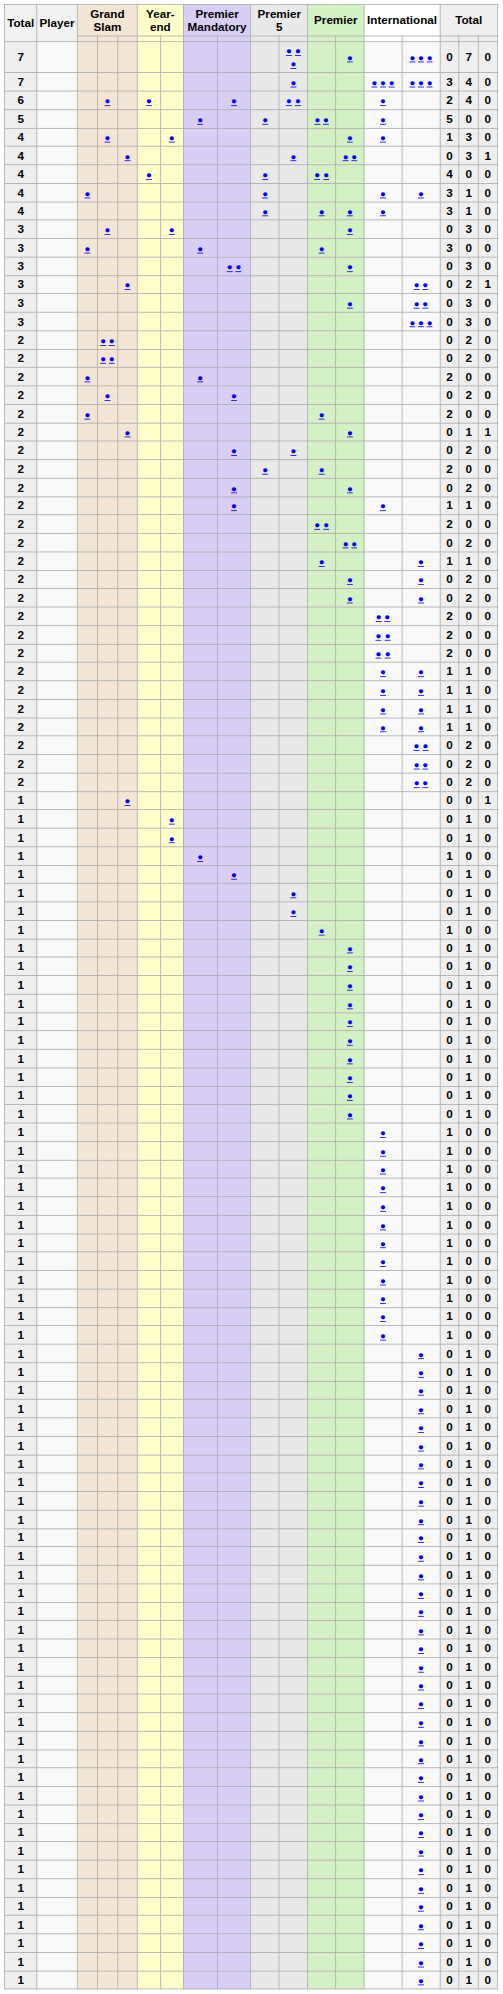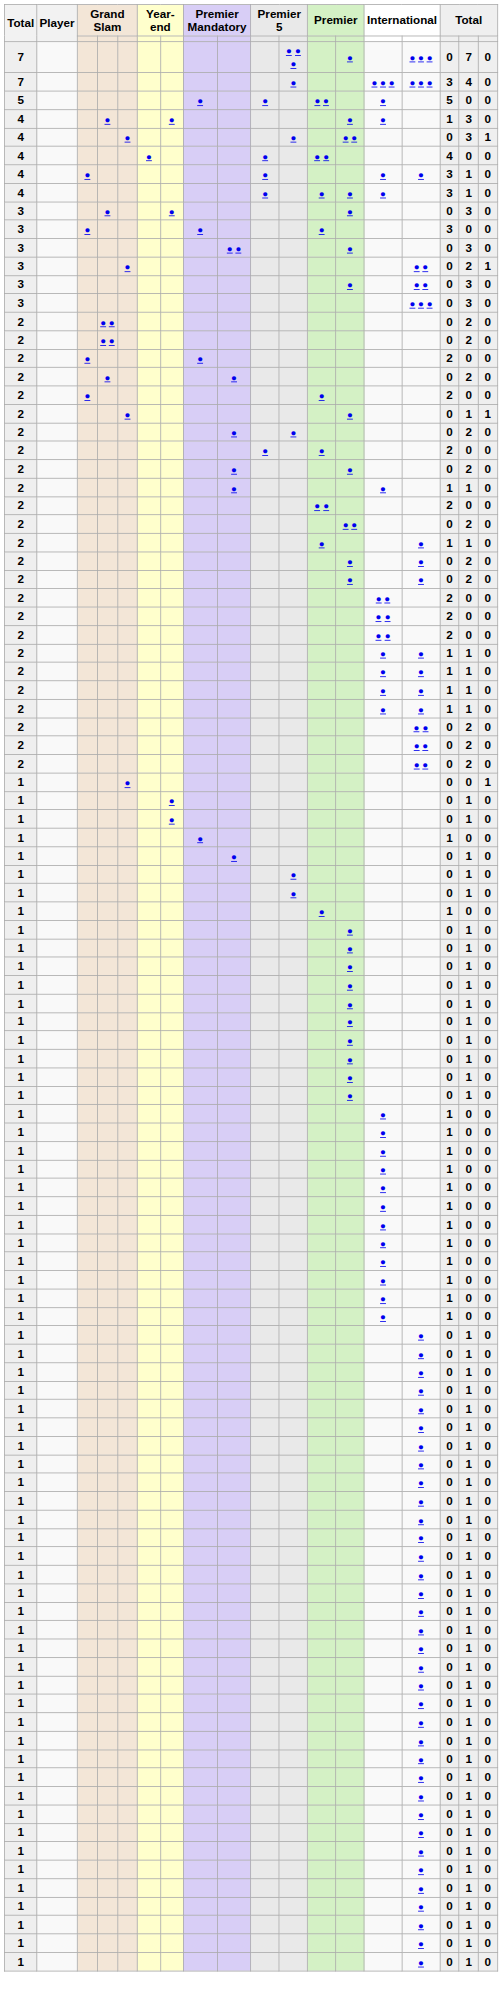- row: 6 | ● | ● | ● | ● ● | ● | 2 | 4 | 0
